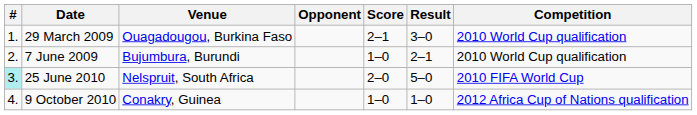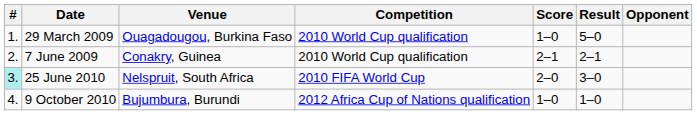columns swapped: Opponent <-> Competition
29 March 2009 | Score: 2–1 -> 1–0
29 March 2009 | Result: 3–0 -> 5–0
7 June 2009 | Venue: Bujumbura, Burundi -> Conakry, Guinea
7 June 2009 | Score: 1–0 -> 2–1
25 June 2010 | Result: 5–0 -> 3–0
9 October 2010 | Venue: Conakry, Guinea -> Bujumbura, Burundi
